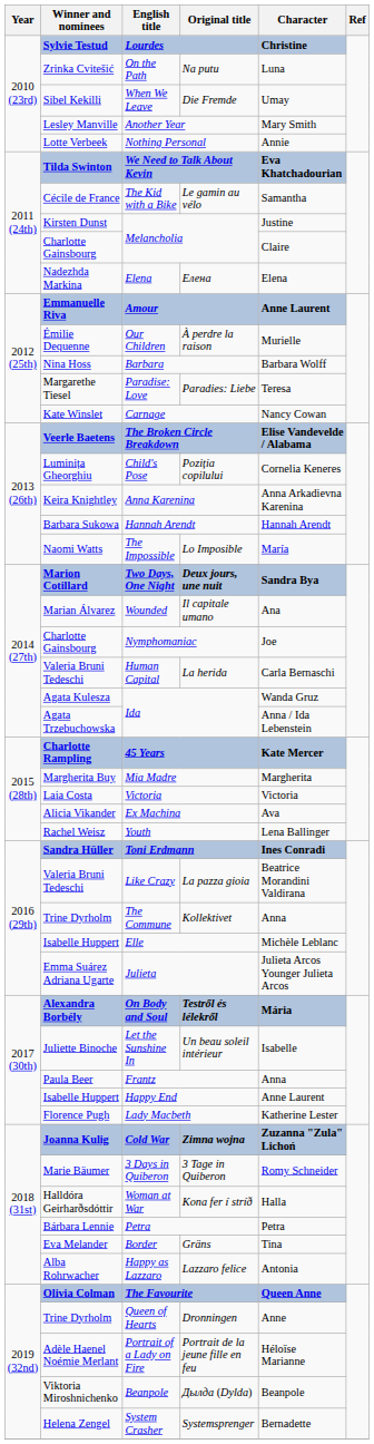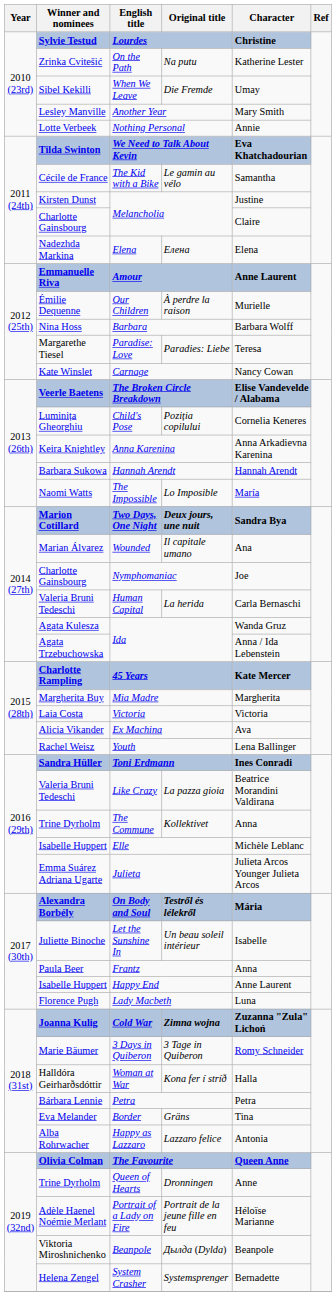On the Path | Character: Luna -> Katherine Lester
Lady Macbeth | Character: Katherine Lester -> Luna
